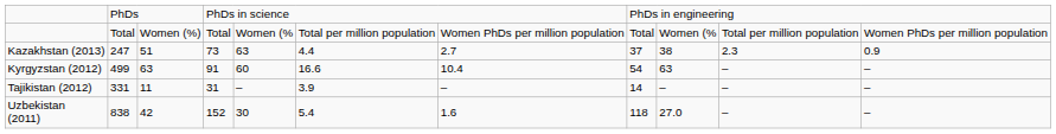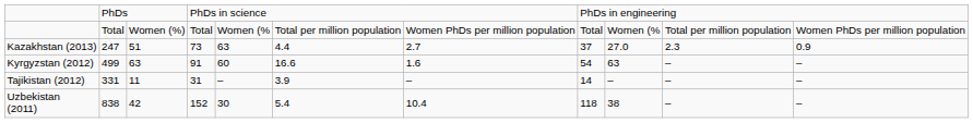Kazakhstan (2013) | column 9: 38 -> 27.0
Kyrgyzstan (2012) | column 7: 10.4 -> 1.6
Uzbekistan (2011) | column 7: 1.6 -> 10.4
Uzbekistan (2011) | column 9: 27.0 -> 38
